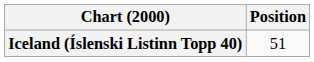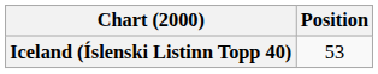Iceland (Íslenski Listinn Topp 40) | Position: 51 -> 53
